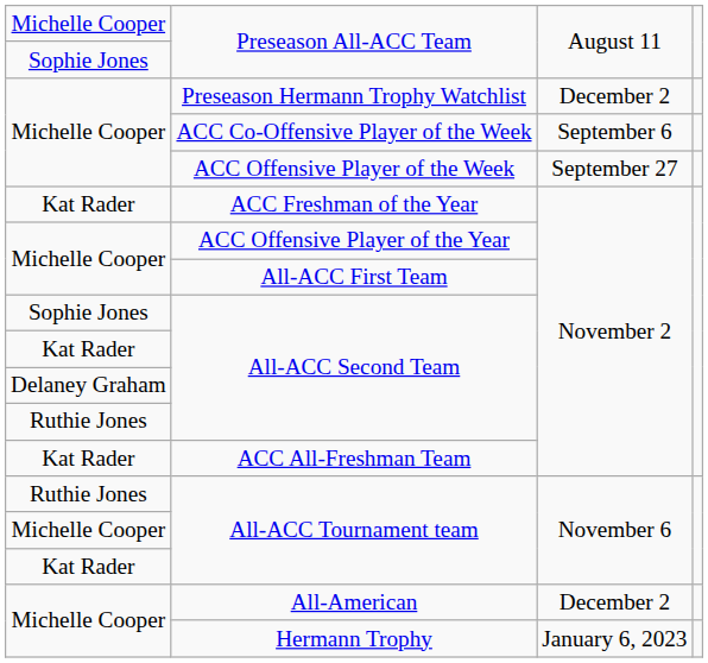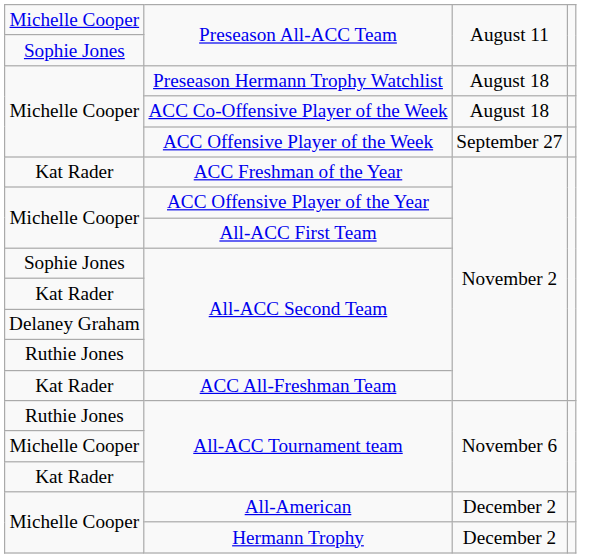Preseason Hermann Trophy Watchlist | column 3: December 2 -> August 18
ACC Co-Offensive Player of the Week | column 3: September 6 -> August 18
Hermann Trophy | column 3: January 6, 2023 -> December 2
